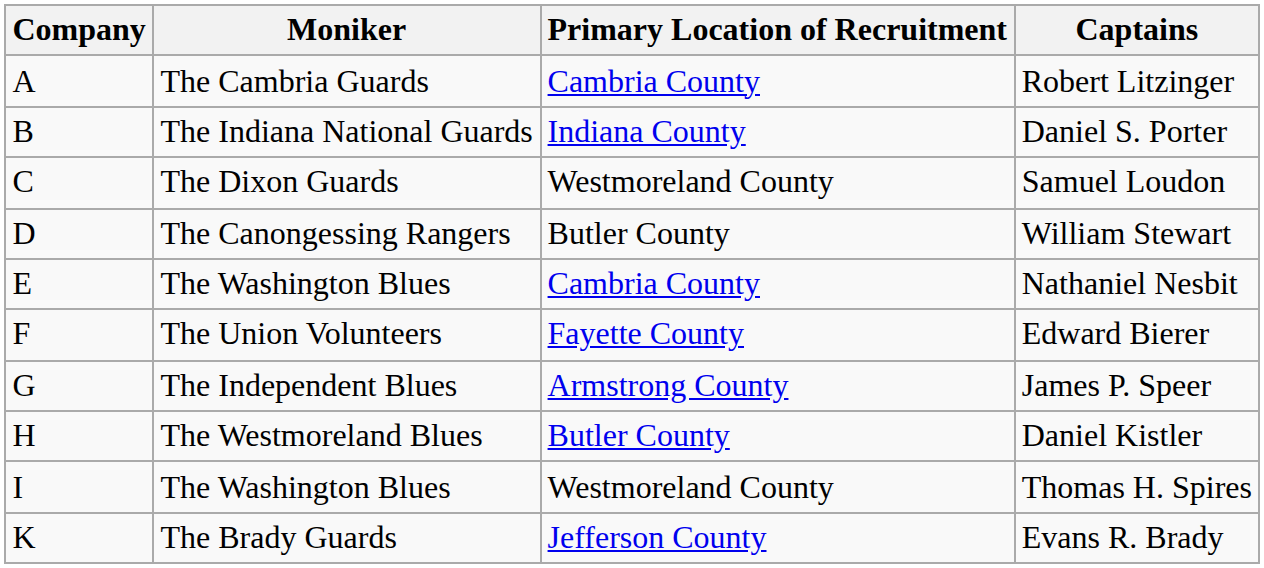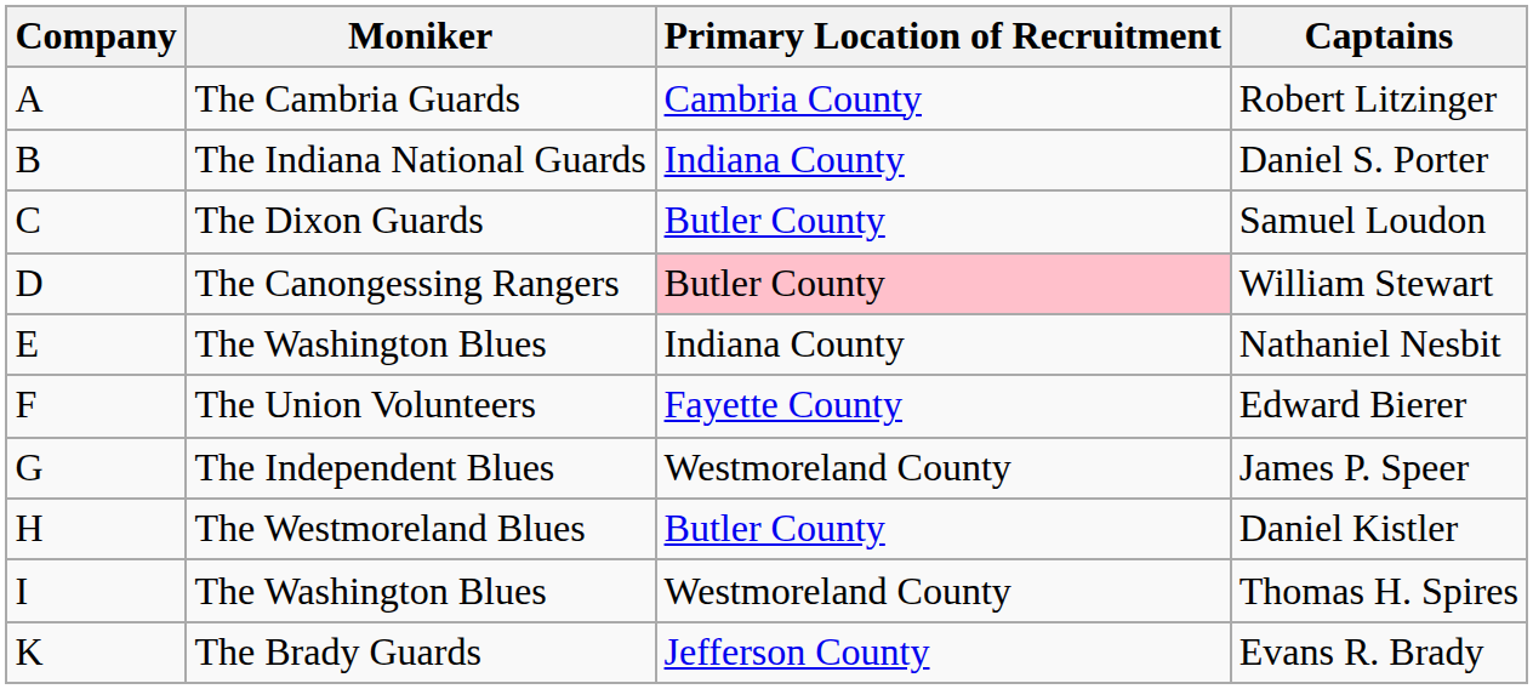Samuel Loudon | Primary Location of Recruitment: Westmoreland County -> Butler County
William Stewart | Primary Location of Recruitment: no background -> pink background
Nathaniel Nesbit | Primary Location of Recruitment: Cambria County -> Indiana County
James P. Speer | Primary Location of Recruitment: Armstrong County -> Westmoreland County
